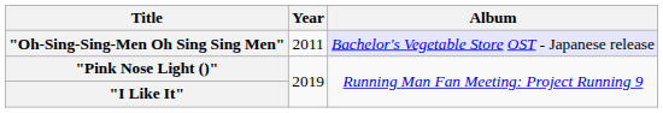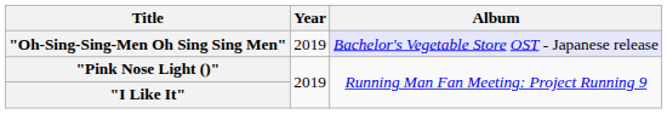"Oh-Sing-Sing-Men Oh Sing Sing Men" | Year: 2011 -> 2019
